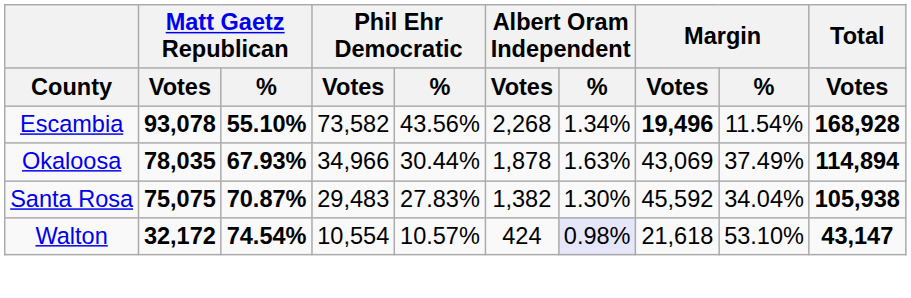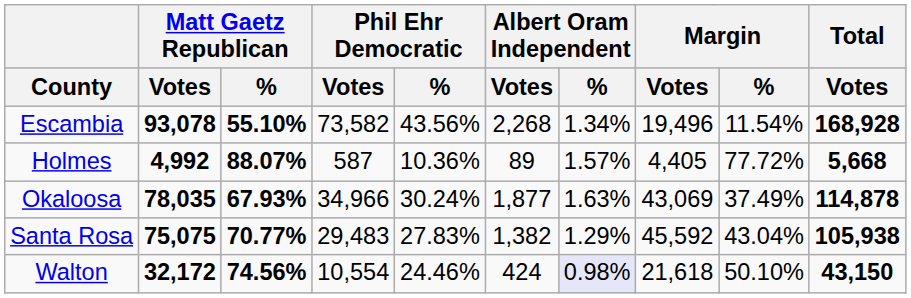Escambia | Margin / Votes: bold -> normal
+ row: Holmes | 4,992 | 88.07% | 587 | 10.36% | 89 | 1.57% | 4,405 | 77.72% | 5,668
Okaloosa | Phil Ehr Democratic / %: 30.44% -> 30.24%
Okaloosa | Albert Oram Independent / Votes: 1,878 -> 1,877
Okaloosa | Total / Votes: 114,894 -> 114,878
Santa Rosa | Matt Gaetz Republican / %: 70.87% -> 70.77%
Santa Rosa | Albert Oram Independent / %: 1.30% -> 1.29%
Santa Rosa | Margin / %: 34.04% -> 43.04%
Walton | Matt Gaetz Republican / %: 74.54% -> 74.56%
Walton | Phil Ehr Democratic / %: 10.57% -> 24.46%
Walton | Margin / %: 53.10% -> 50.10%
Walton | Total / Votes: 43,147 -> 43,150
